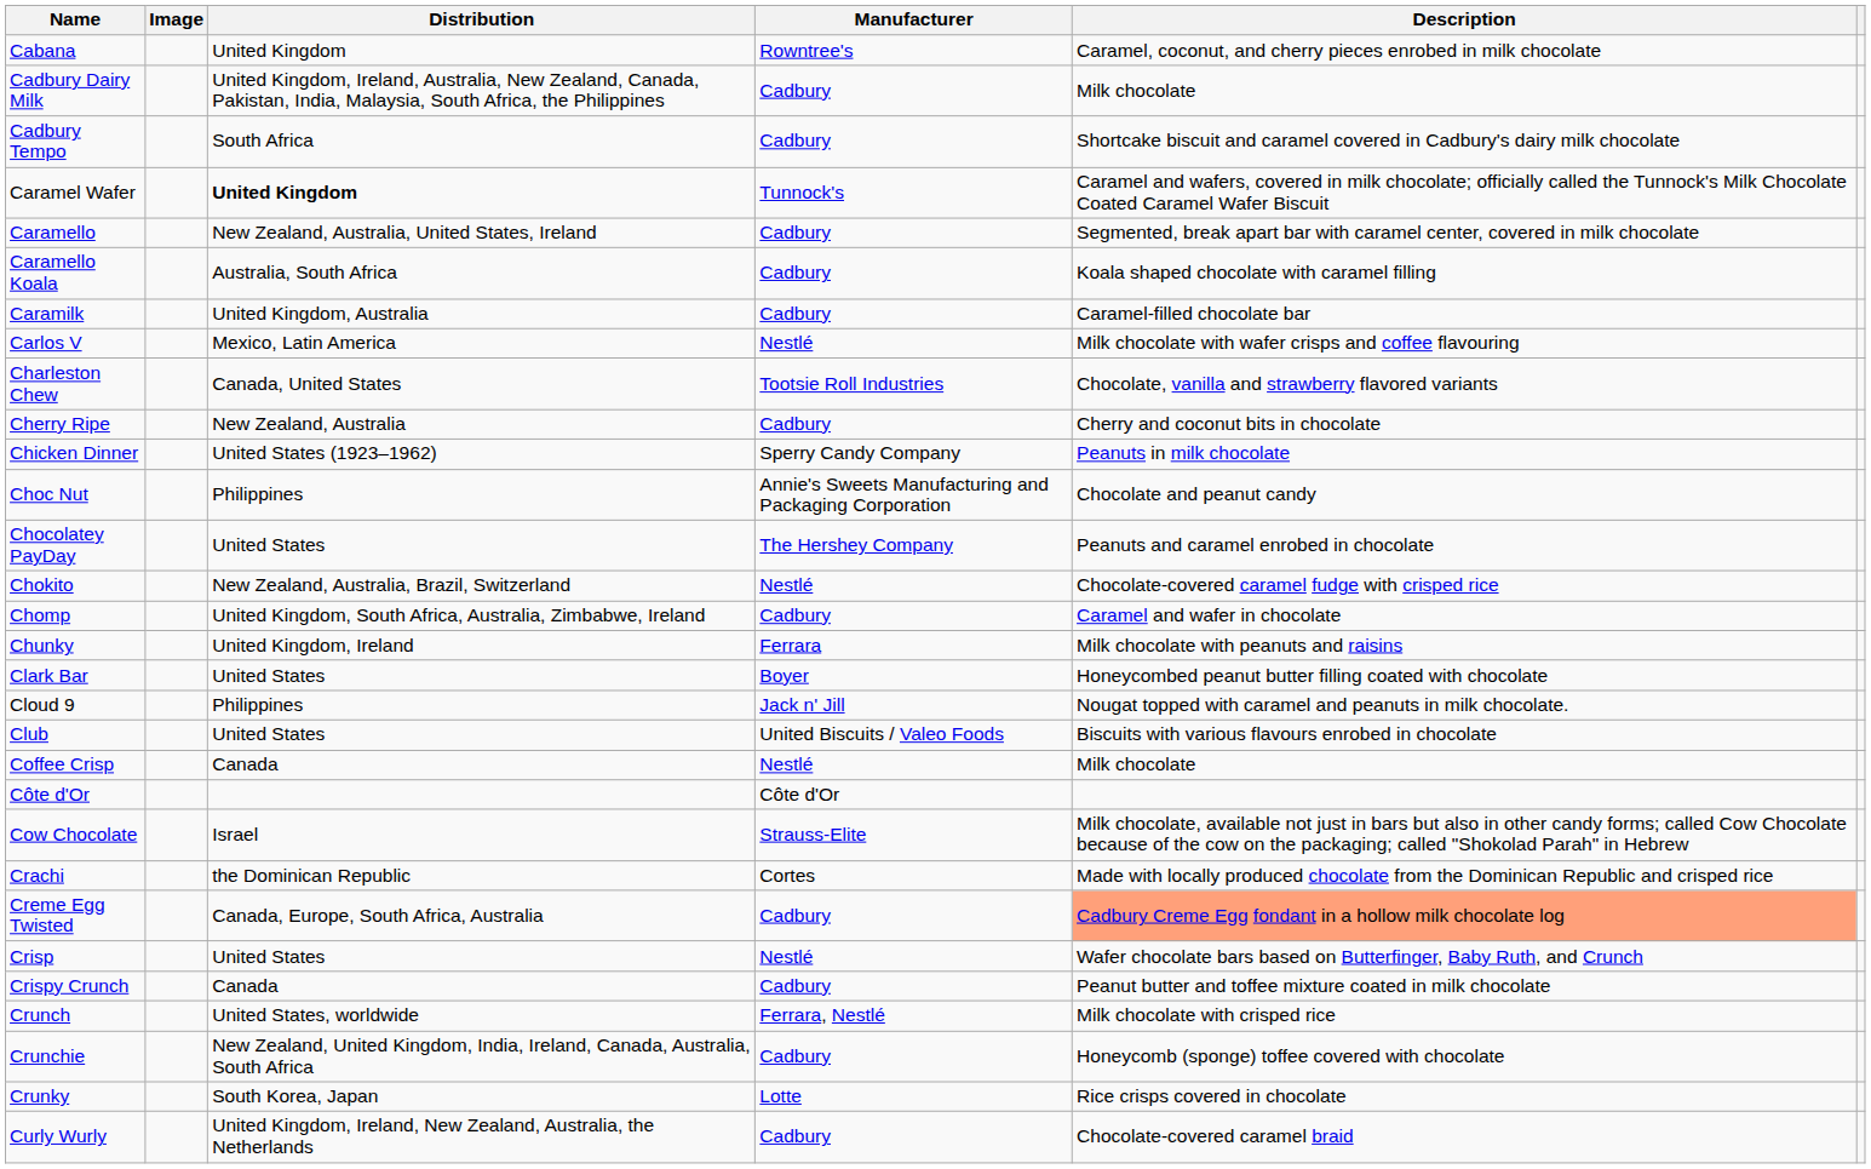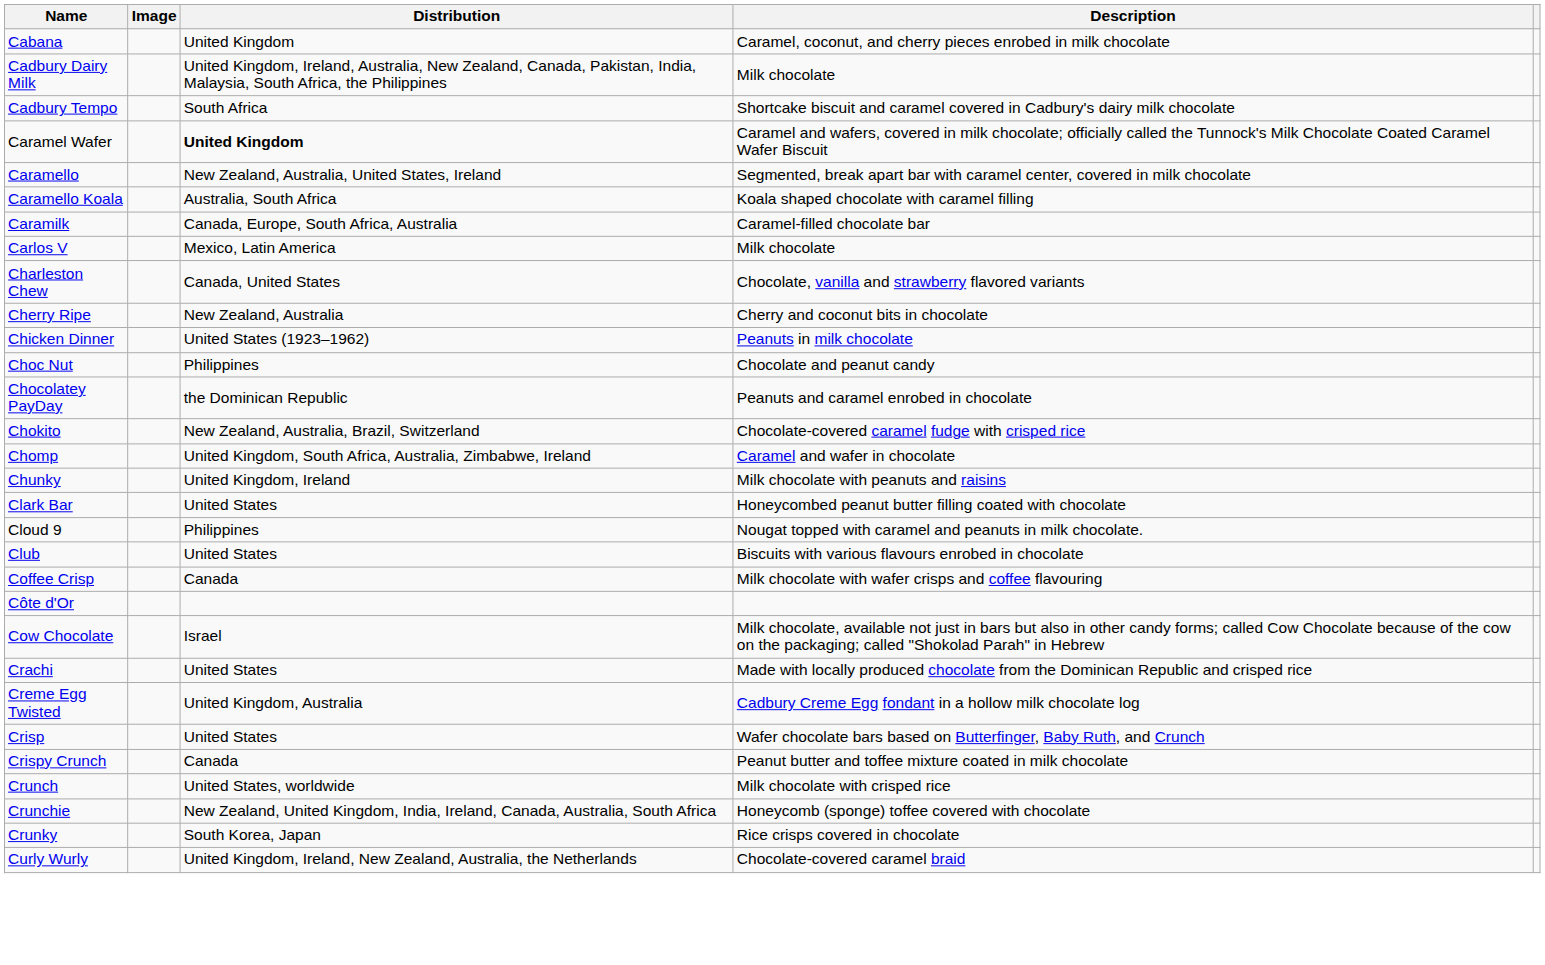- column: Manufacturer | Rowntree's | Cadbury | Cadbury | Tunnock's | Cadbury | Cadbury | Cadbury | Nestlé | Tootsie Roll Industries | Cadbury | Sperry Candy Company | Annie's Sweets Manufacturing and Packaging Corporation | The Hershey Company | Nestlé | Cadbury | Ferrara | Boyer | Jack n' Jill | United Biscuits / Valeo Foods | Nestlé | Côte d'Or | Strauss-Elite | Cortes | Cadbury | Nestlé | Cadbury | Ferrara, Nestlé | Cadbury | Lotte | Cadbury
Caramilk | Distribution: United Kingdom, Australia -> Canada, Europe, South Africa, Australia
Carlos V | Description: Milk chocolate with wafer crisps and coffee flavouring -> Milk chocolate
Chocolatey PayDay | Distribution: United States -> the Dominican Republic
Coffee Crisp | Description: Milk chocolate -> Milk chocolate with wafer crisps and coffee flavouring
Crachi | Distribution: the Dominican Republic -> United States
Creme Egg Twisted | Distribution: Canada, Europe, South Africa, Australia -> United Kingdom, Australia
Creme Egg Twisted | Description: lightsalmon background -> no background
